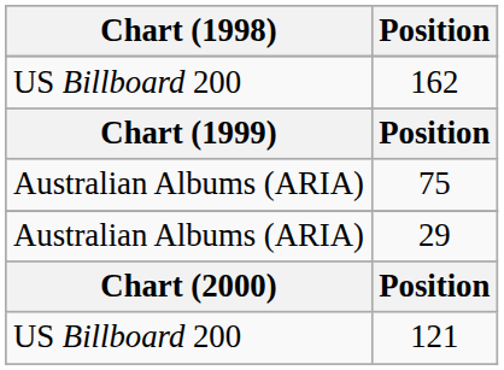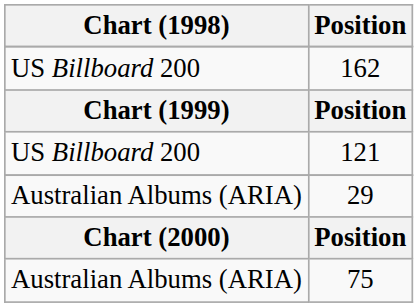rows swapped: 75 <-> 121
